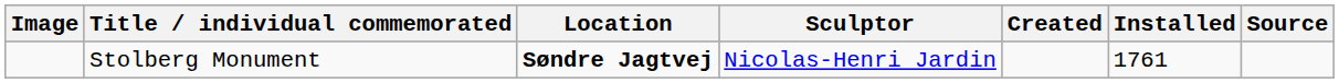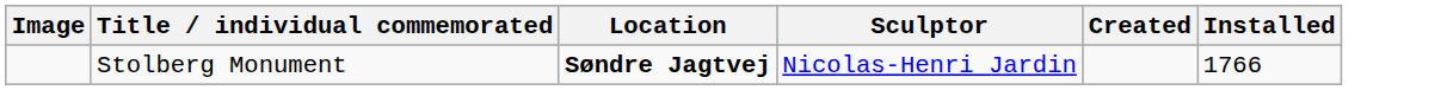- column: Source
Stolberg Monument | Installed: 1761 -> 1766
